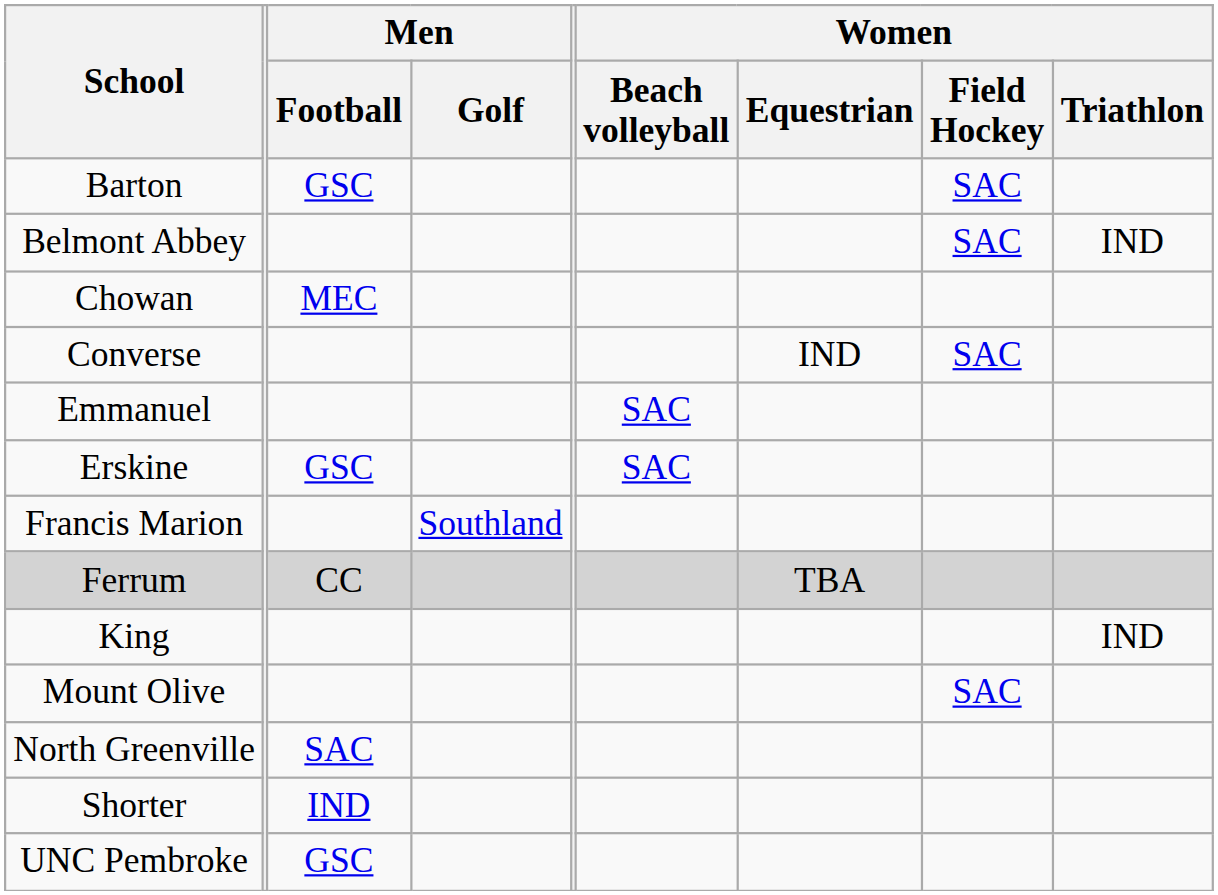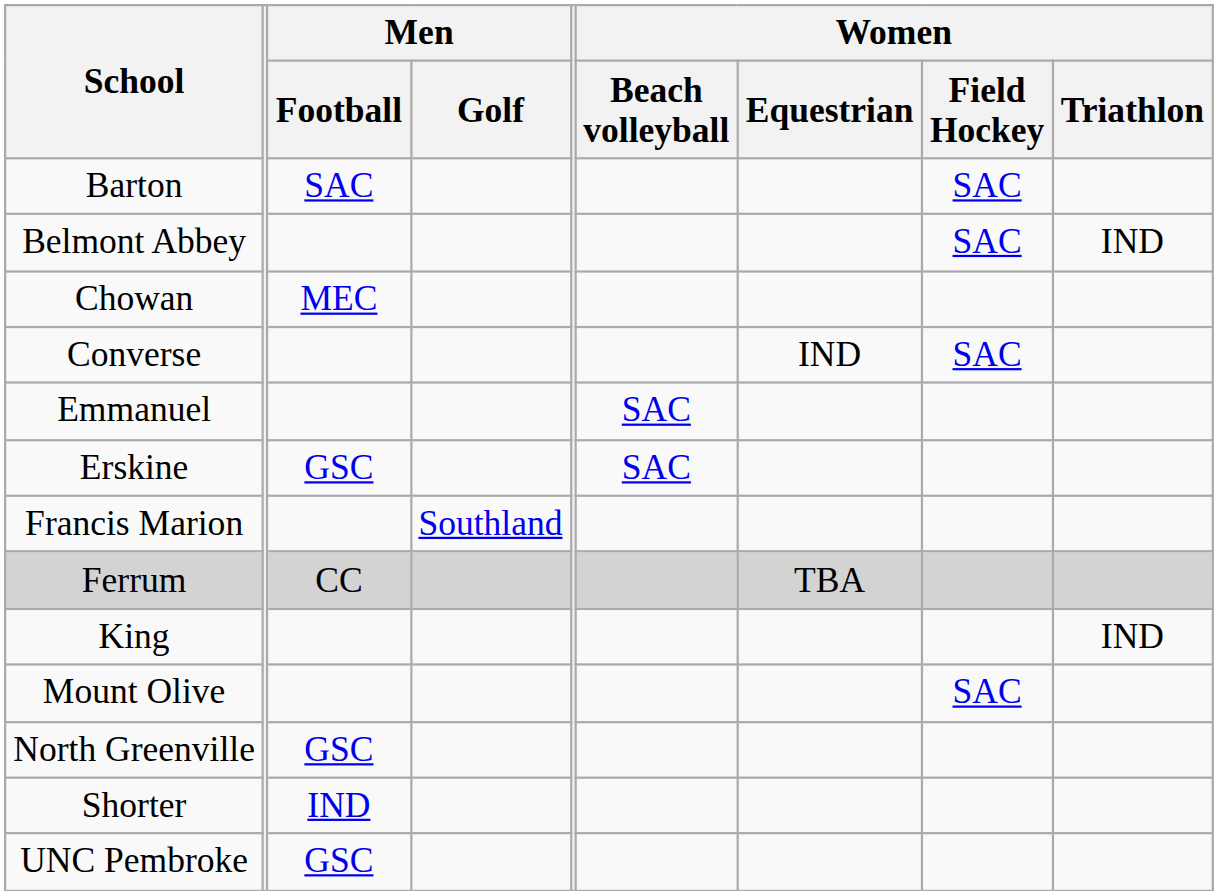Barton | Men / Football: GSC -> SAC
North Greenville | Men / Football: SAC -> GSC
